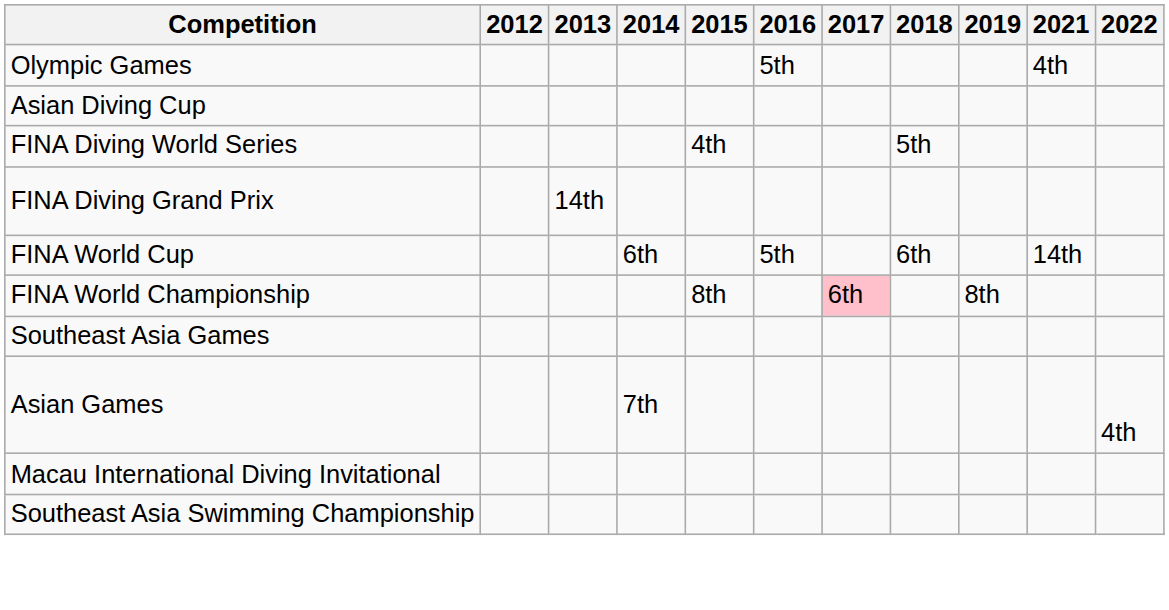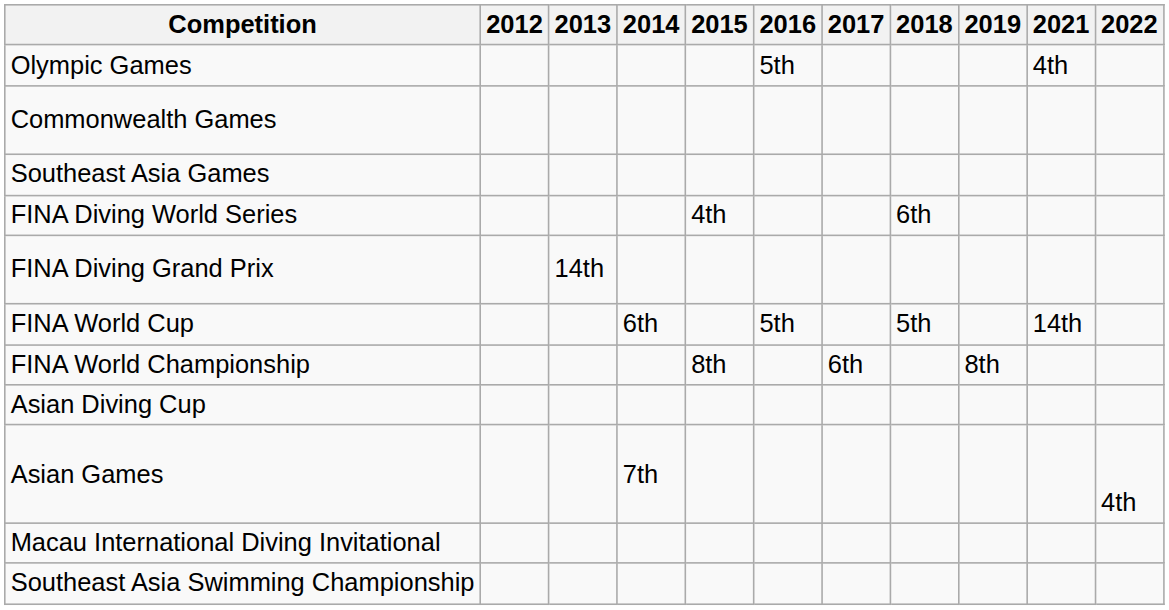+ row: Commonwealth Games
rows swapped: Southeast Asia Games <-> Asian Diving Cup
FINA Diving World Series | 2018: 5th -> 6th
FINA World Cup | 2018: 6th -> 5th
FINA World Championship | 2017: pink background -> no background
